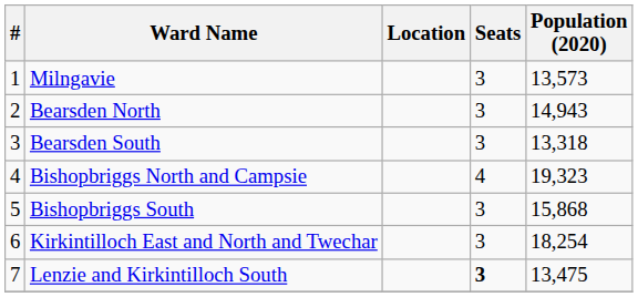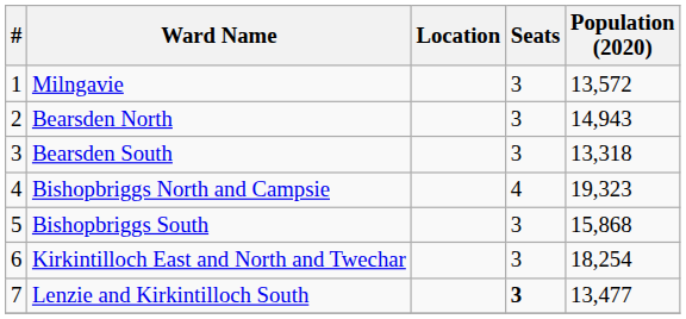Milngavie | Population (2020): 13,573 -> 13,572
Lenzie and Kirkintilloch South | Population (2020): 13,475 -> 13,477
